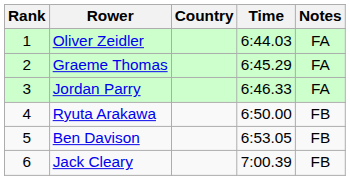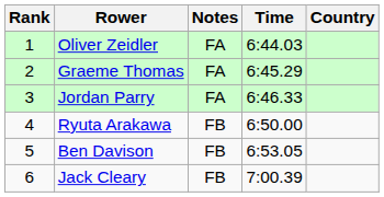columns swapped: Country <-> Notes
